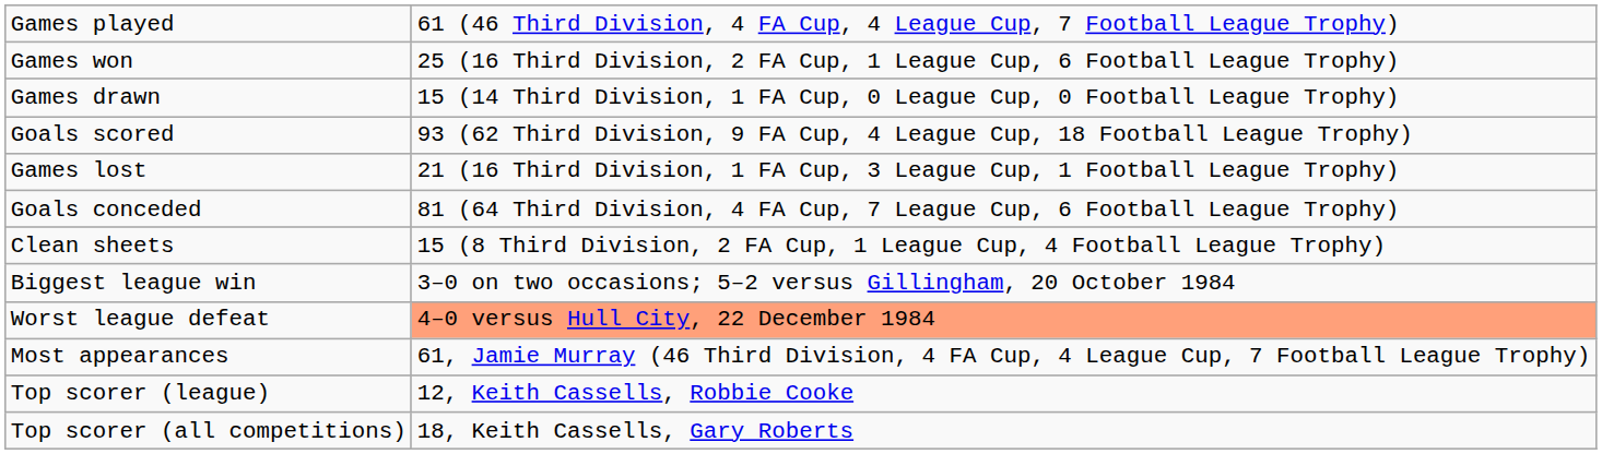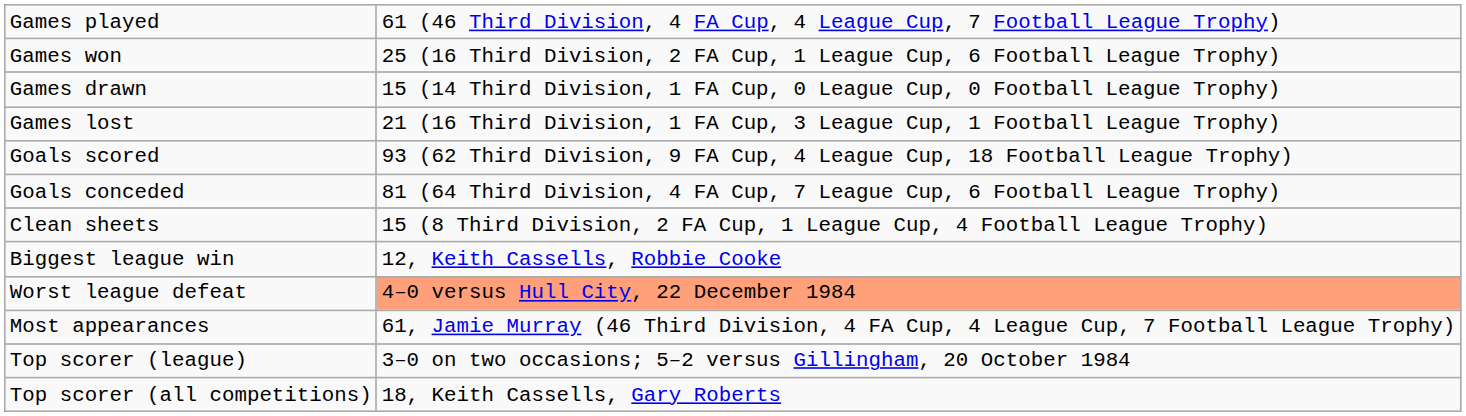rows swapped: Games lost <-> Goals scored
Biggest league win | column 2: 3–0 on two occasions; 5–2 versus Gillingham, 20 October 1984 -> 12, Keith Cassells, Robbie Cooke
Top scorer (league) | column 2: 12, Keith Cassells, Robbie Cooke -> 3–0 on two occasions; 5–2 versus Gillingham, 20 October 1984
